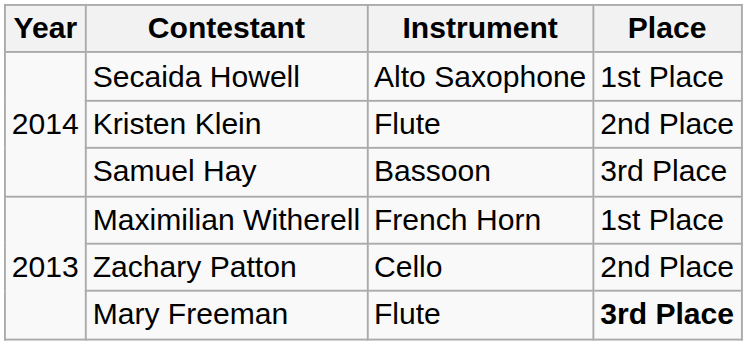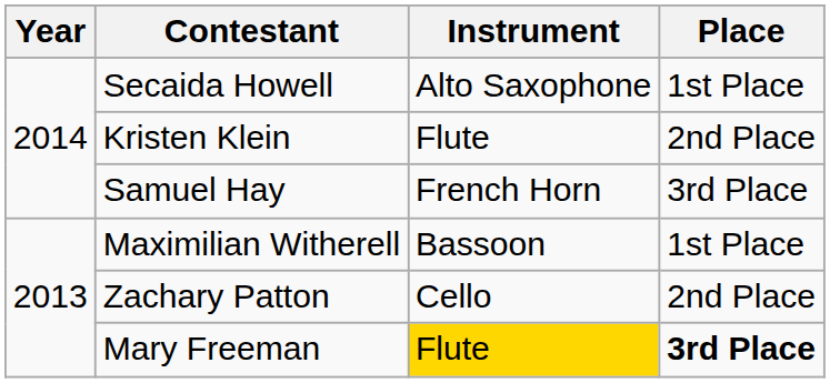Samuel Hay | Instrument: Bassoon -> French Horn
Maximilian Witherell | Instrument: French Horn -> Bassoon
Mary Freeman | Instrument: no background -> gold background
